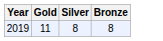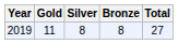+ column: Total | 27
